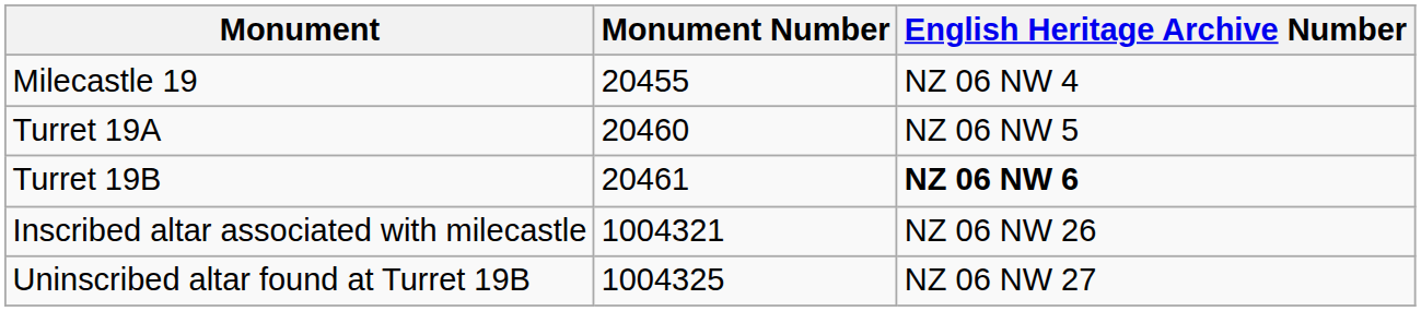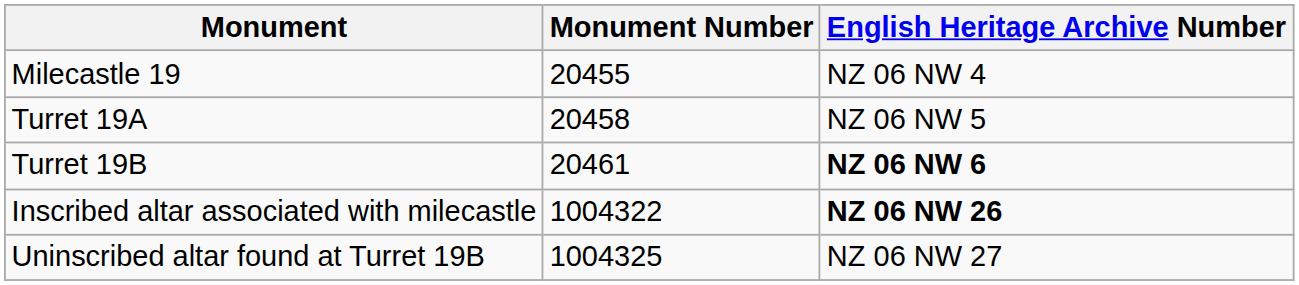Turret 19A | Monument Number: 20460 -> 20458
Inscribed altar associated with milecastle | Monument Number: 1004321 -> 1004322
Inscribed altar associated with milecastle | English Heritage Archive Number: normal -> bold
